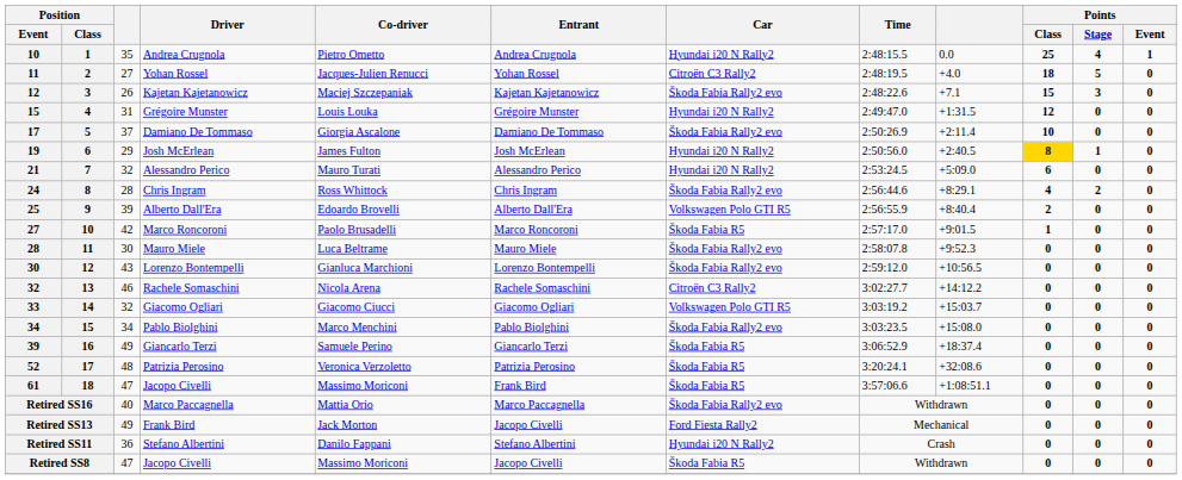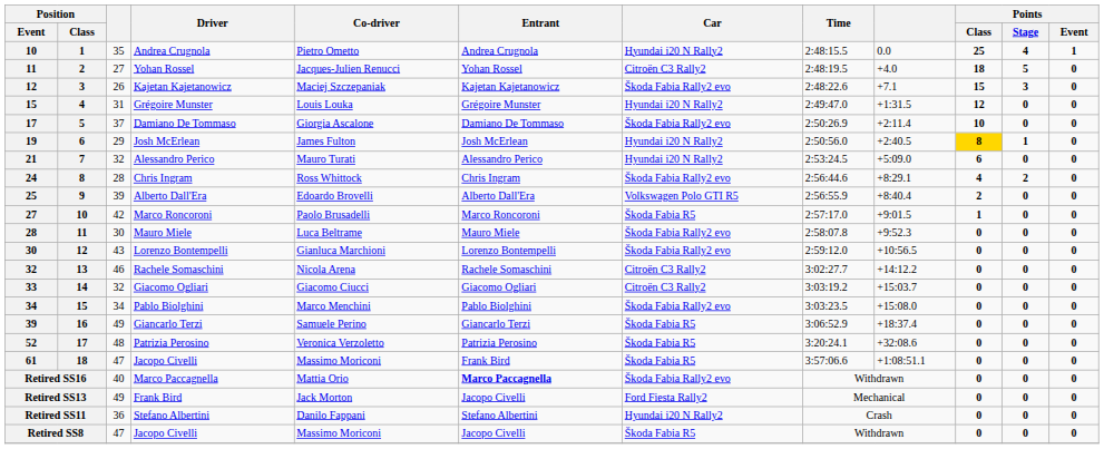33 | Car: Volkswagen Polo GTI R5 -> Citroën C3 Rally2
Retired SS16 | Entrant: normal -> bold
